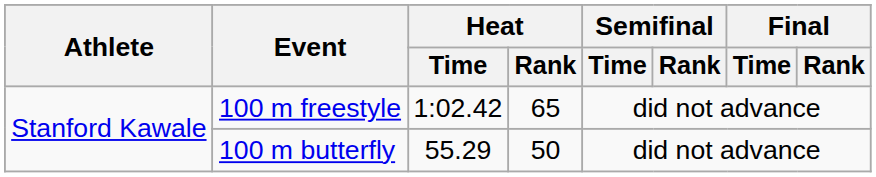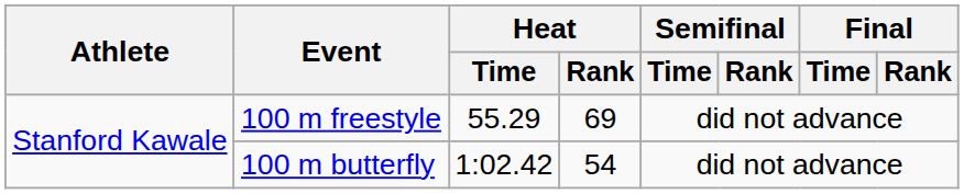100 m freestyle | Heat / Time: 1:02.42 -> 55.29
100 m freestyle | Heat / Rank: 65 -> 69
100 m butterfly | Heat / Time: 55.29 -> 1:02.42
100 m butterfly | Heat / Rank: 50 -> 54
